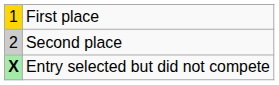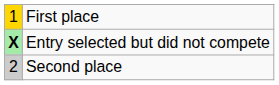rows swapped: Second place <-> Entry selected but did not compete
